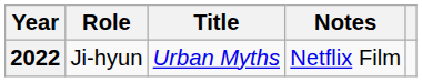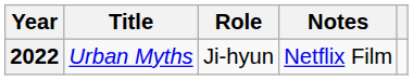columns swapped: Title <-> Role
